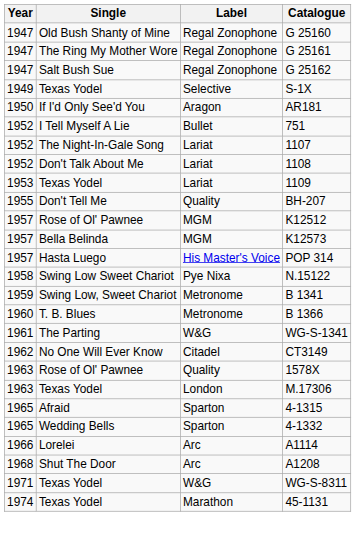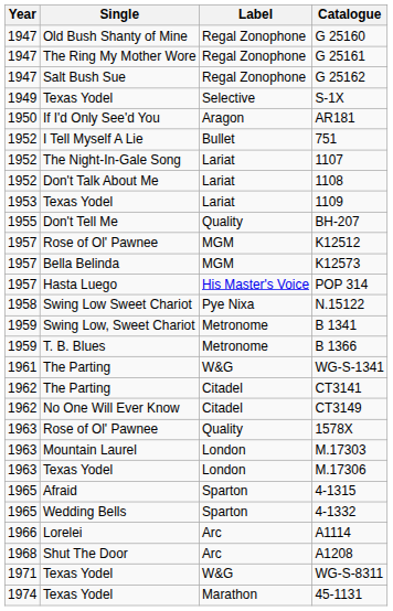B 1366 | Year: 1960 -> 1959
+ row: 1962 | The Parting | Citadel | CT3141
+ row: 1963 | Mountain Laurel | London | M.17303
